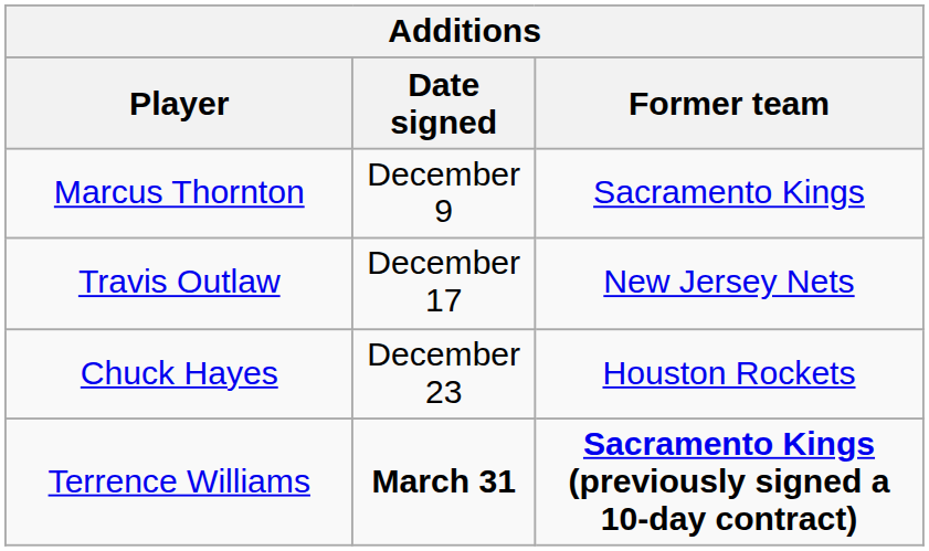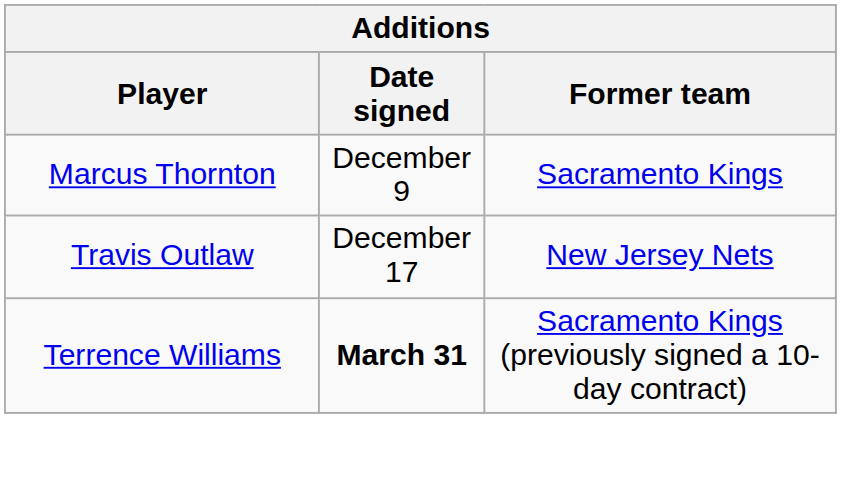- row: Chuck Hayes | December 23 | Houston Rockets
Terrence Williams | Former team: bold -> normal
